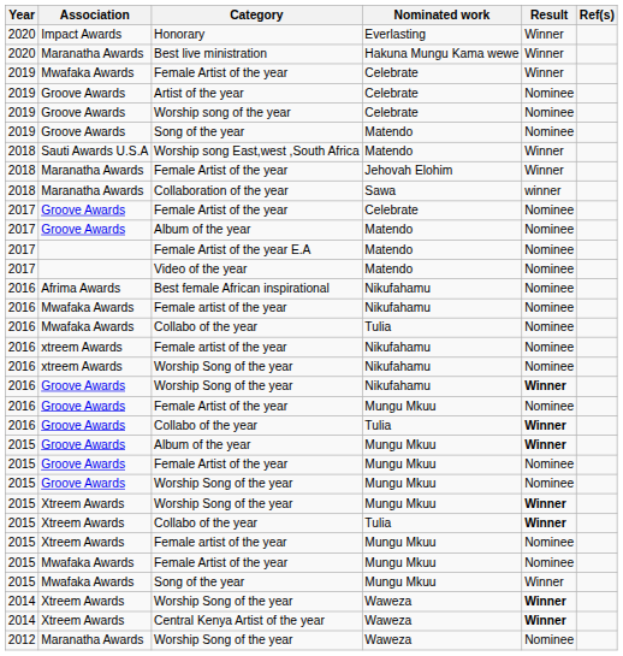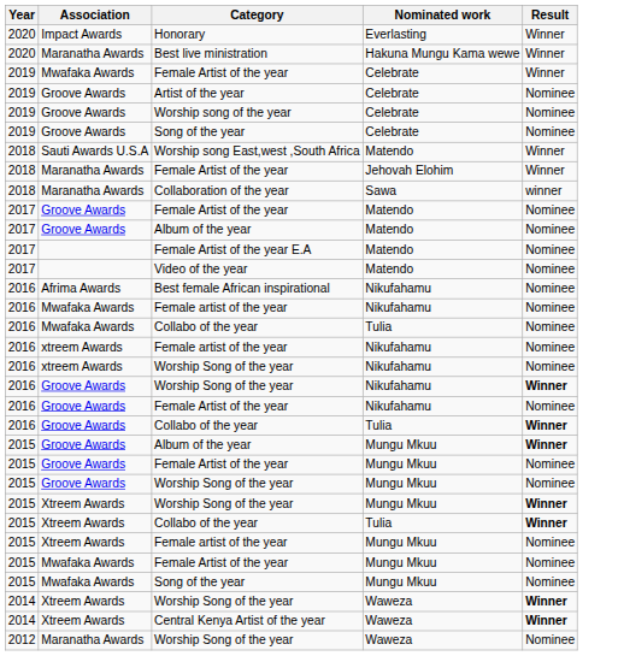- column: Ref(s)
2019 / Song of the year | Nominated work: Matendo -> Celebrate
2017 / Female Artist of the year | Nominated work: Celebrate -> Matendo
2016 / Female Artist of the year | Nominated work: Mungu Mkuu -> Nikufahamu
2015 / Song of the year | Result: Winner -> Nominee
